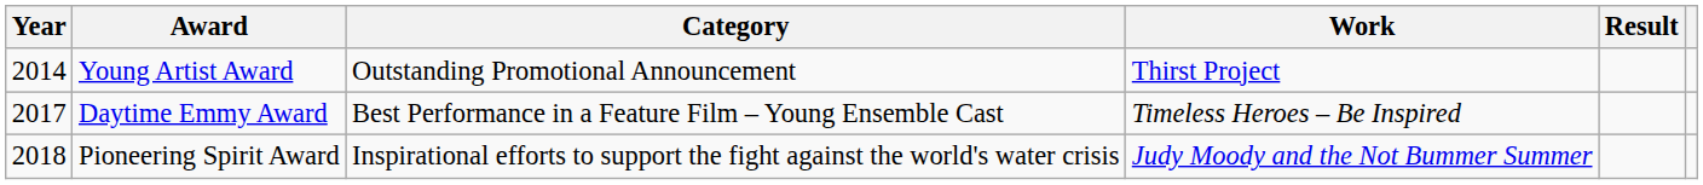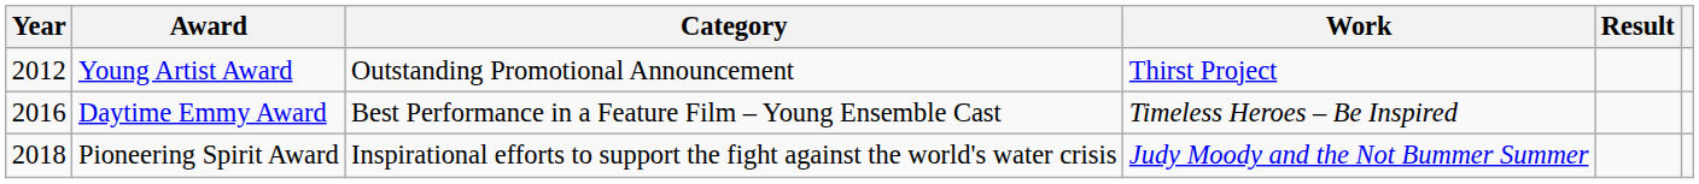Young Artist Award | Year: 2014 -> 2012
Daytime Emmy Award | Year: 2017 -> 2016
